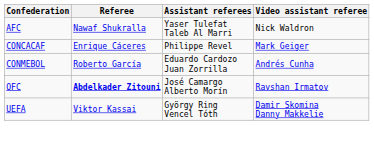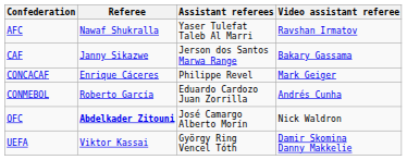AFC | Video assistant referee: Nick Waldron -> Ravshan Irmatov
+ row: CAF | Janny Sikazwe | Jerson dos Santos Marwa Range | Bakary Gassama
OFC | Video assistant referee: Ravshan Irmatov -> Nick Waldron
